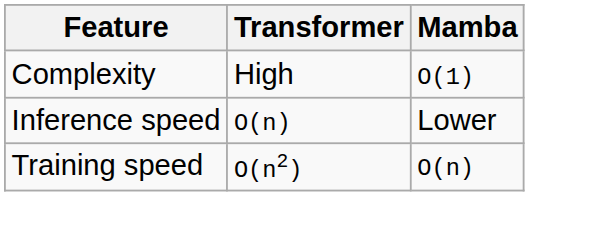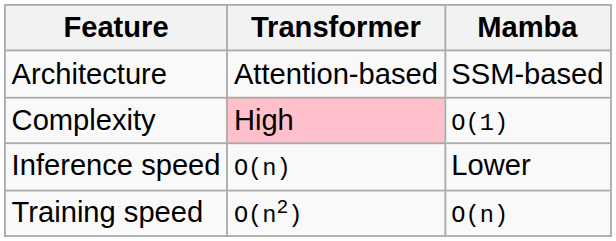+ row: Architecture | Attention-based | SSM-based
Complexity | Transformer: no background -> pink background
